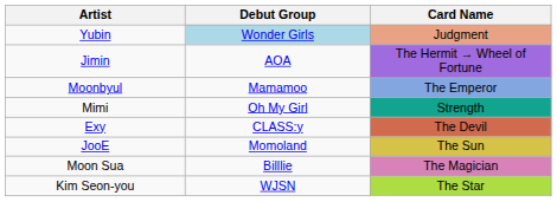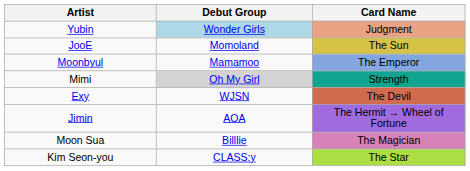rows swapped: Jimin <-> JooE
Mimi | Debut Group: no background -> lightgrey background
Exy | Debut Group: CLASS:y -> WJSN
Kim Seon-you | Debut Group: WJSN -> CLASS:y
